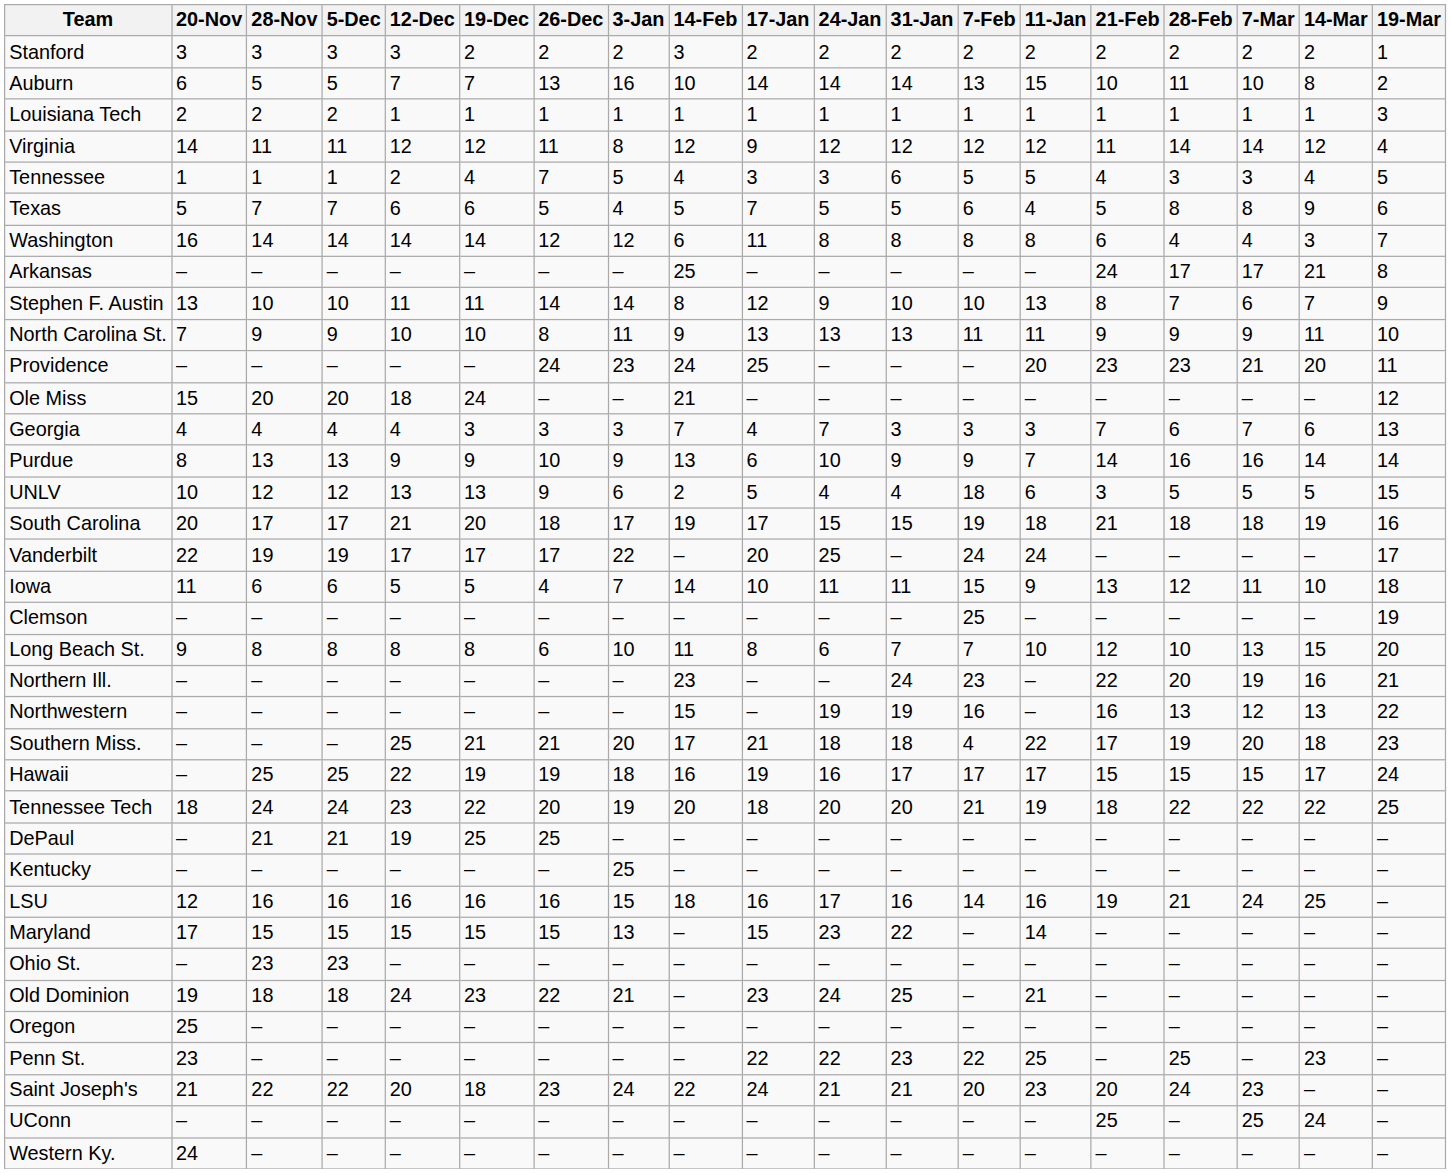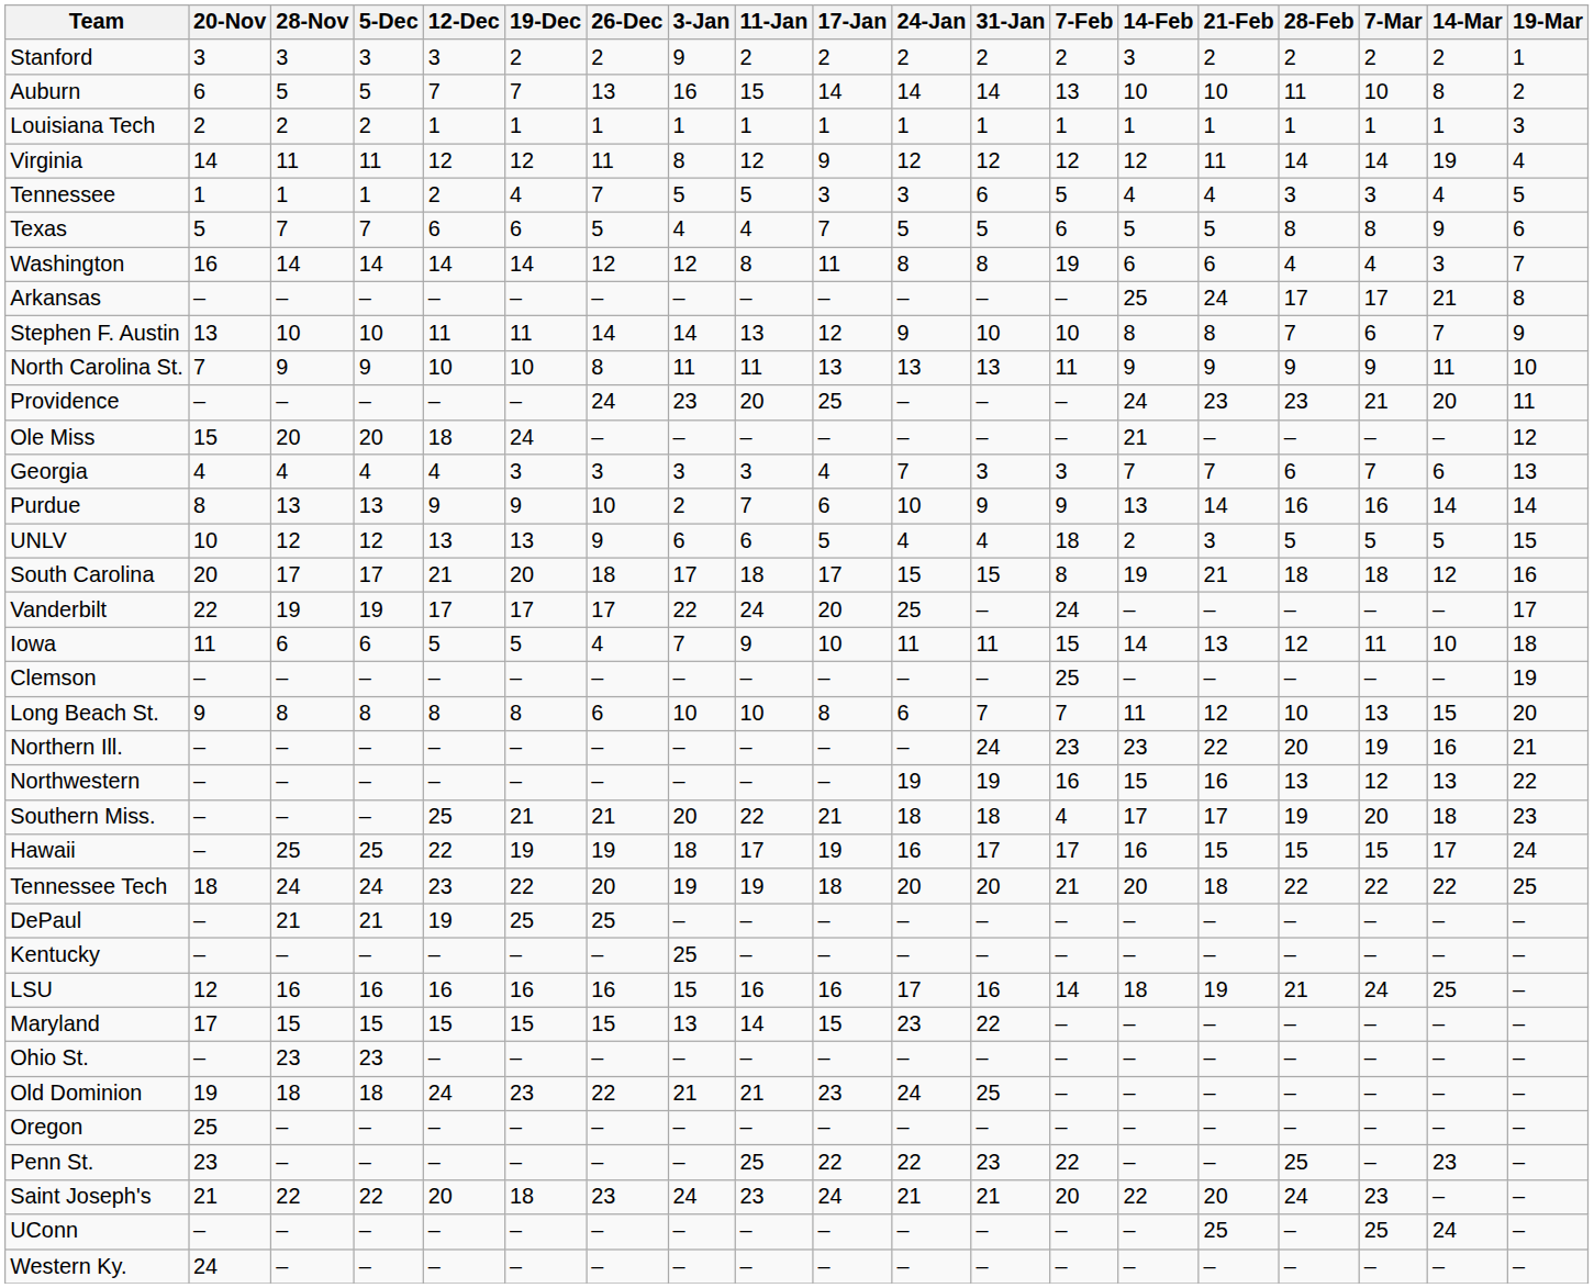columns swapped: 11-Jan <-> 14-Feb
Stanford | 3-Jan: 2 -> 9
Virginia | 14-Mar: 12 -> 19
Washington | 7-Feb: 8 -> 19
Purdue | 3-Jan: 9 -> 2
South Carolina | 7-Feb: 19 -> 8
South Carolina | 14-Mar: 19 -> 12
